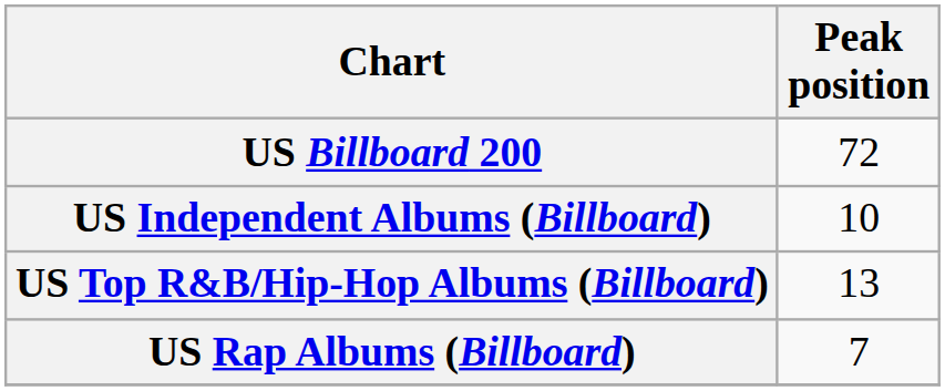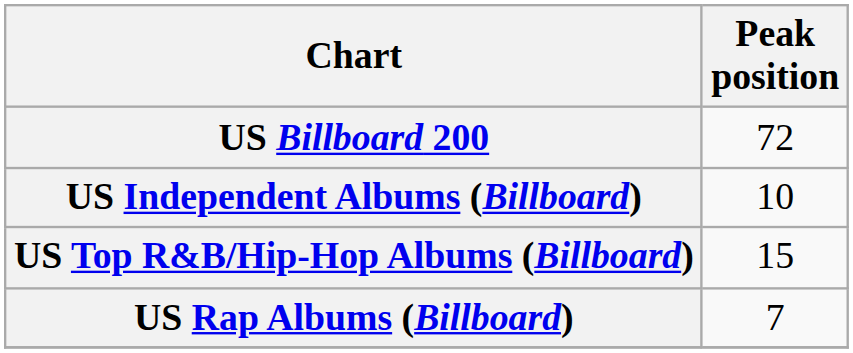US Top R&B/Hip-Hop Albums (Billboard) | Peak position: 13 -> 15
